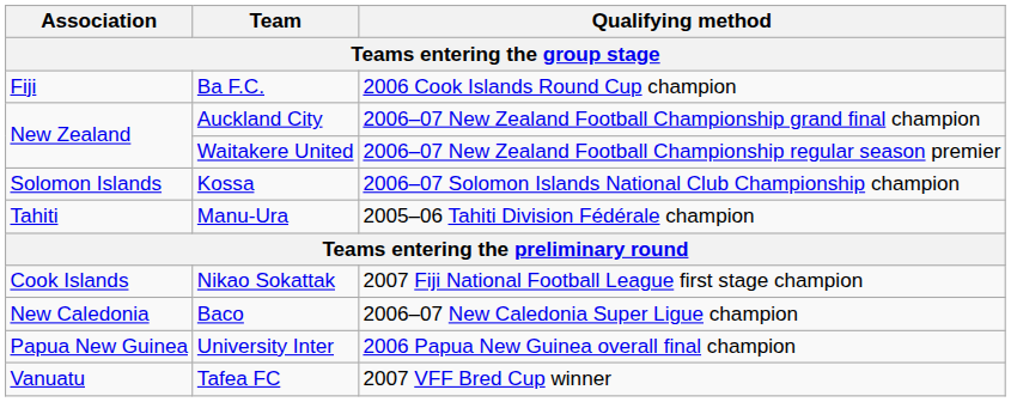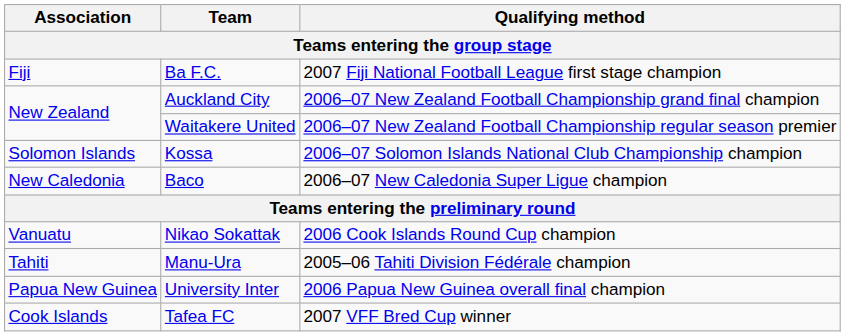Ba F.C. | Qualifying method: 2006 Cook Islands Round Cup champion -> 2007 Fiji National Football League first stage champion
rows swapped: Manu-Ura <-> Baco
Nikao Sokattak | Association: Cook Islands -> Vanuatu
Nikao Sokattak | Qualifying method: 2007 Fiji National Football League first stage champion -> 2006 Cook Islands Round Cup champion
Tafea FC | Association: Vanuatu -> Cook Islands
